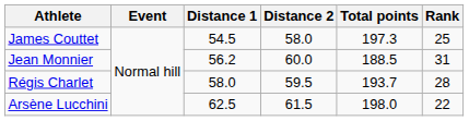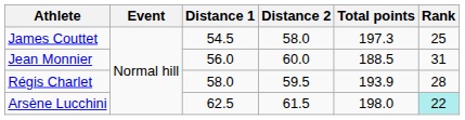Jean Monnier | Distance 1: 56.2 -> 56.0
Régis Charlet | Total points: 193.7 -> 193.9
Arsène Lucchini | Rank: no background -> paleturquoise background
